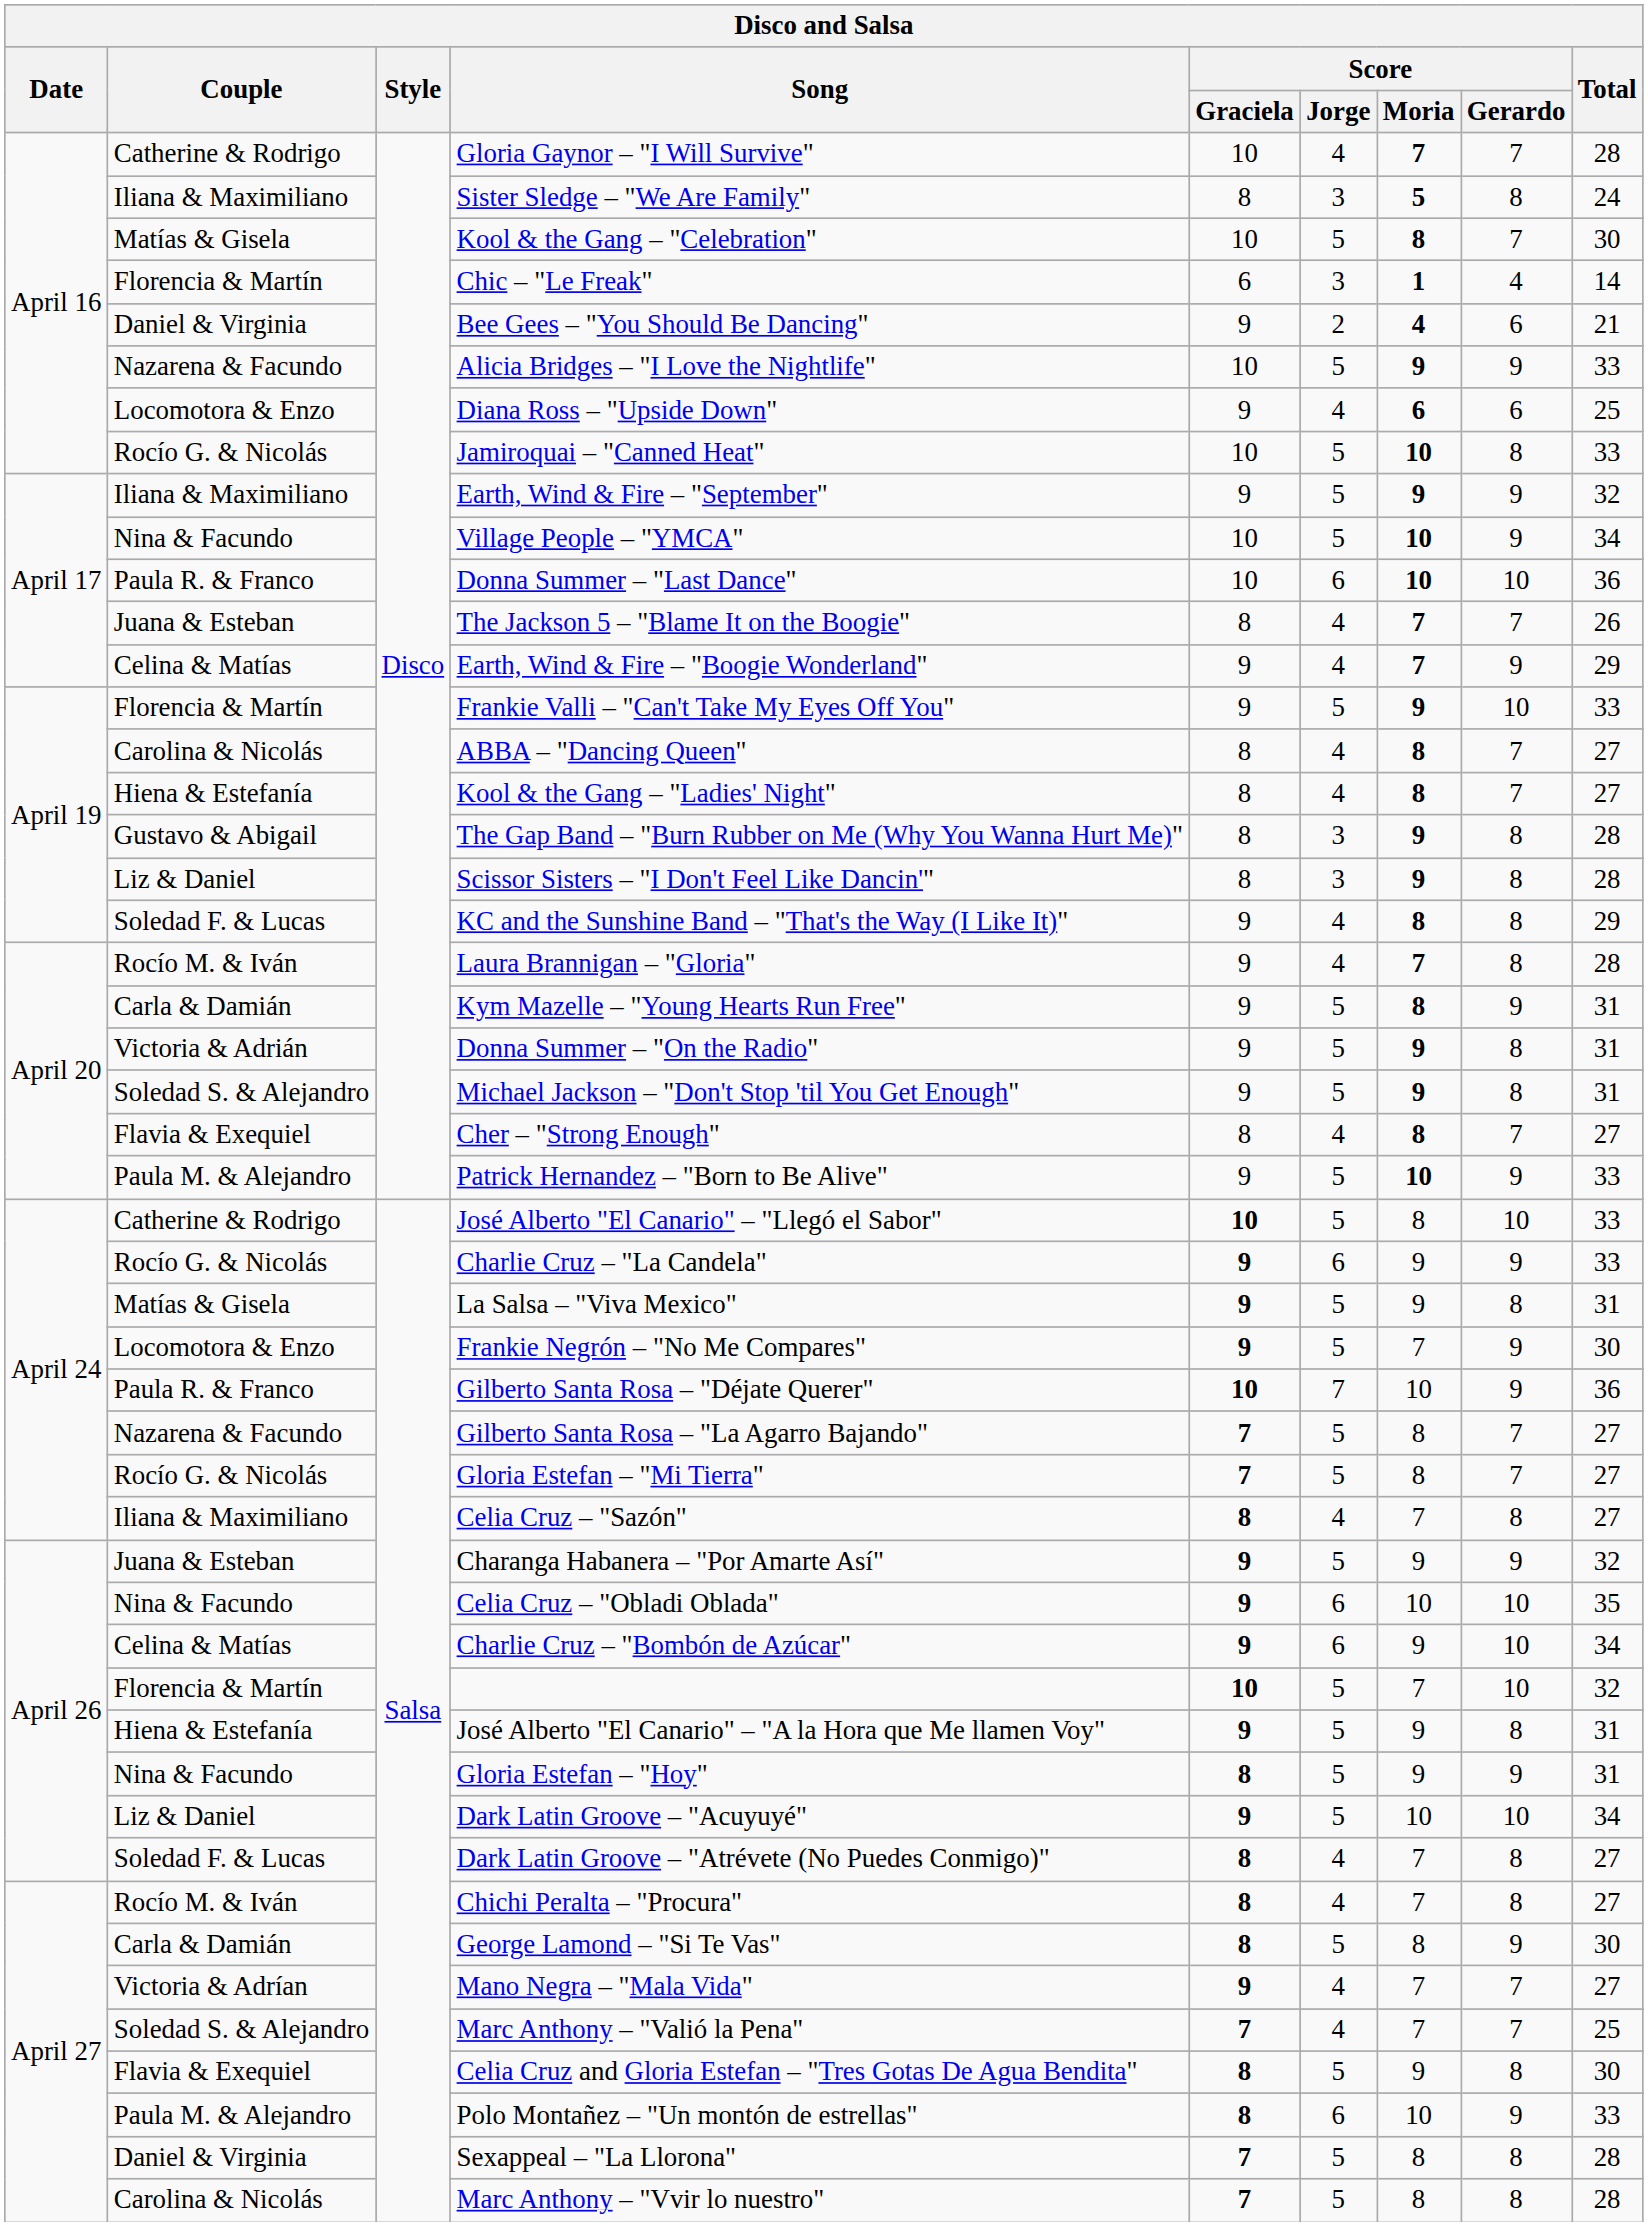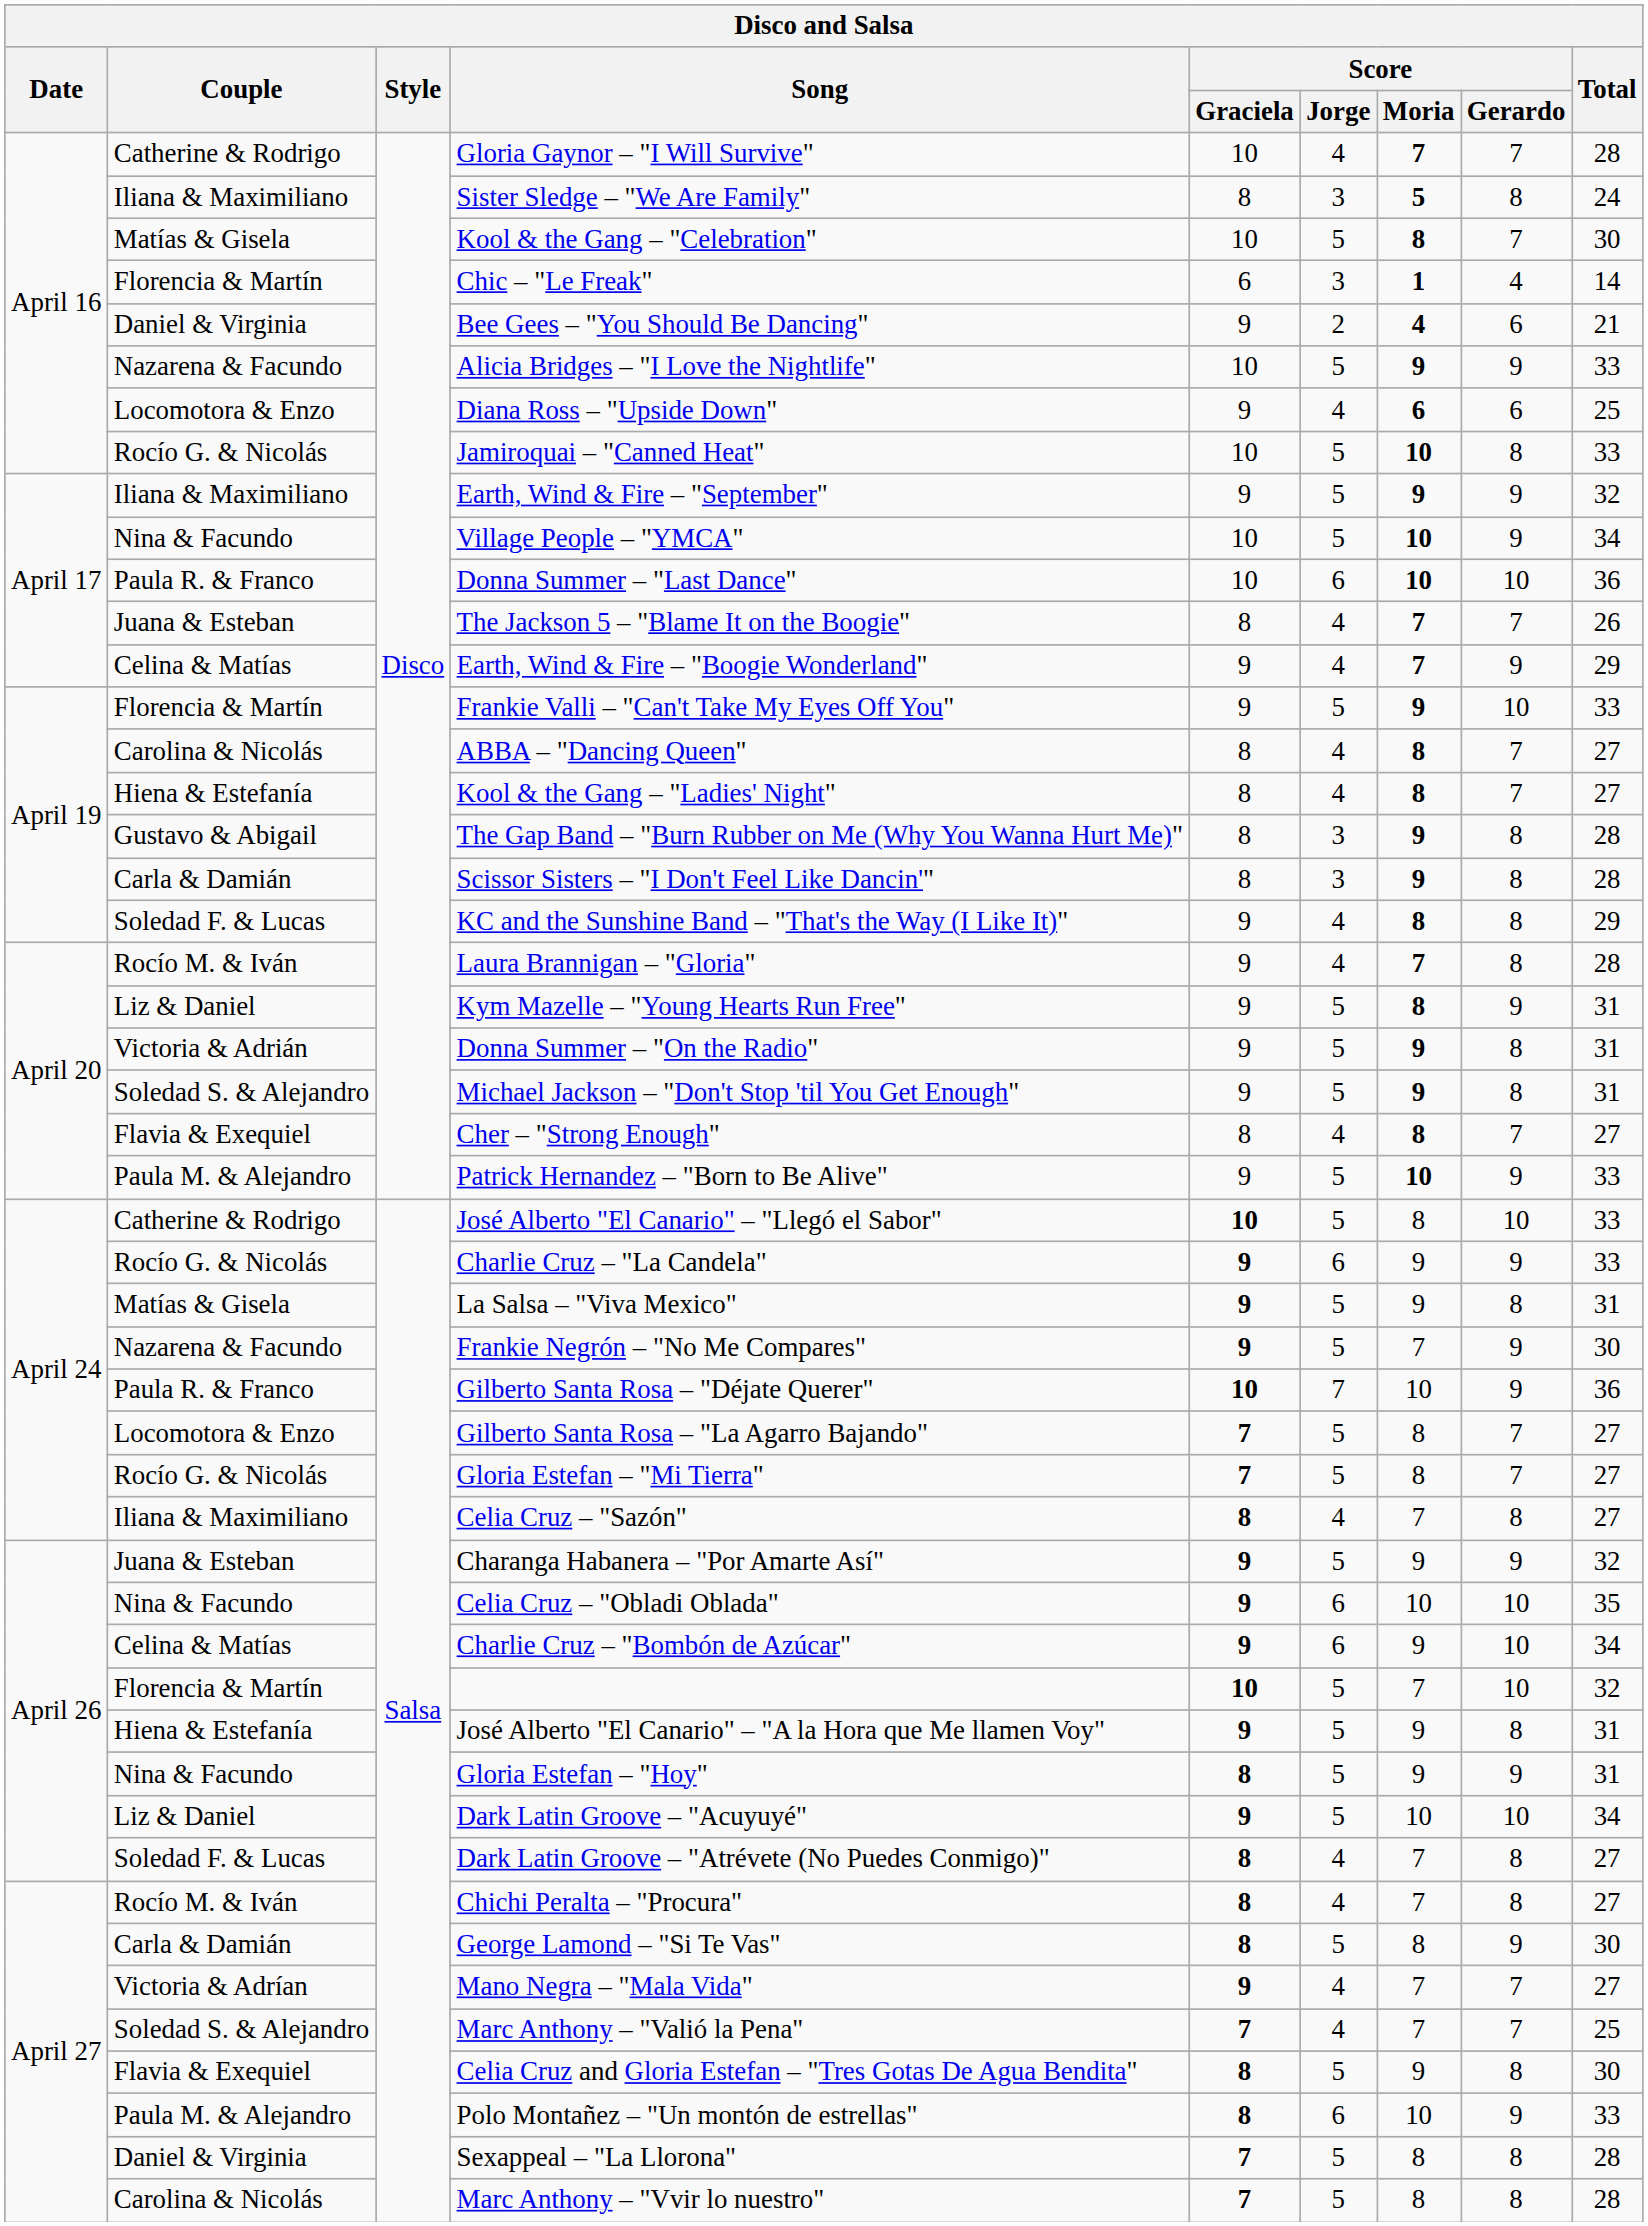Scissor Sisters – "I Don't Feel Like Dancin'" | Couple: Liz & Daniel -> Carla & Damián
Kym Mazelle – "Young Hearts Run Free" | Couple: Carla & Damián -> Liz & Daniel
Frankie Negrón – "No Me Compares" | Couple: Locomotora & Enzo -> Nazarena & Facundo
Gilberto Santa Rosa – "La Agarro Bajando" | Couple: Nazarena & Facundo -> Locomotora & Enzo
